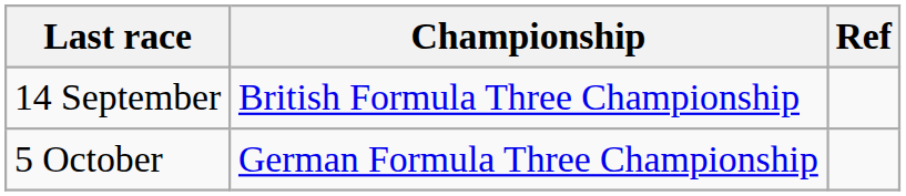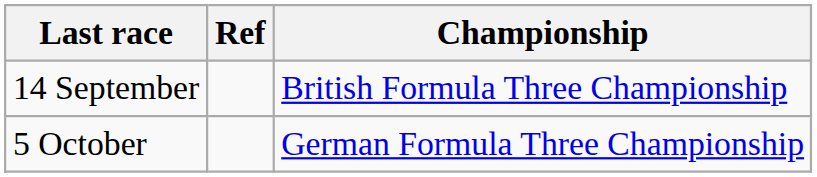columns swapped: Championship <-> Ref
